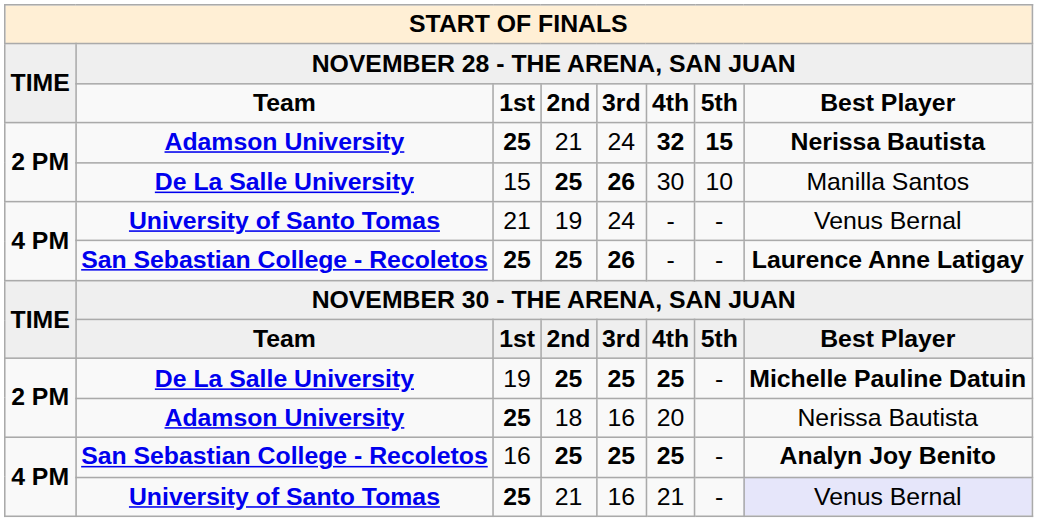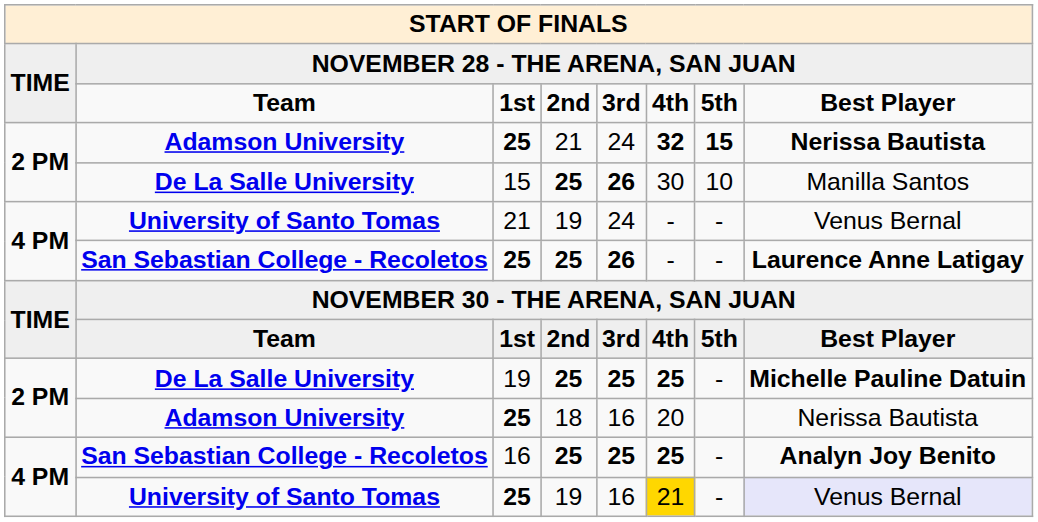University of Santo Tomas / 25 | column 4: 21 -> 19
University of Santo Tomas / 25 | column 6: no background -> gold background
